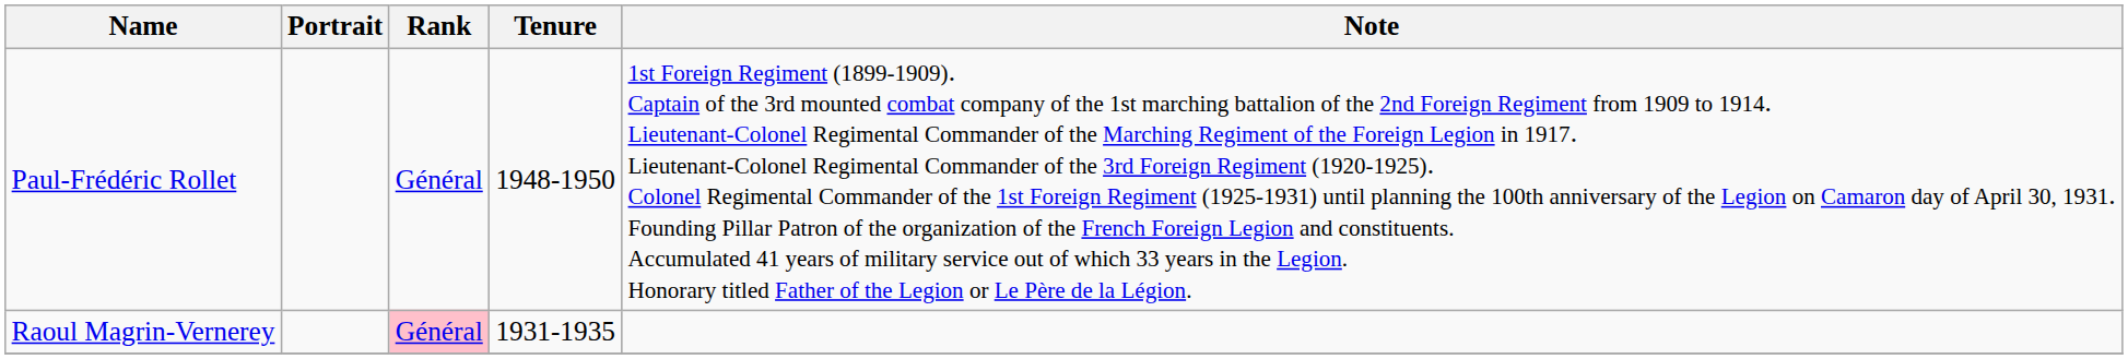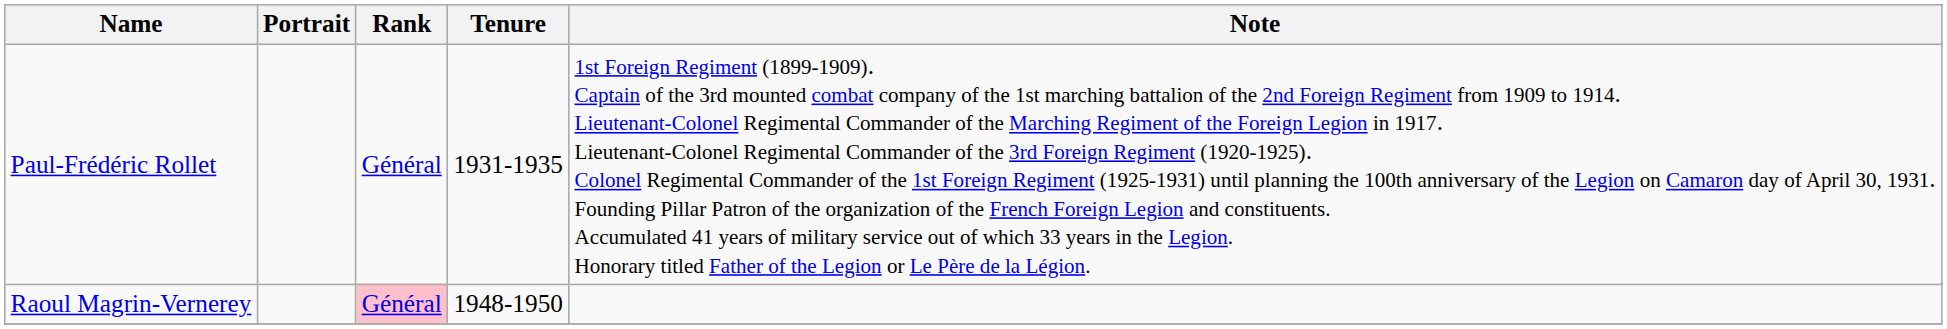Paul-Frédéric Rollet | Tenure: 1948-1950 -> 1931-1935
Raoul Magrin-Vernerey | Tenure: 1931-1935 -> 1948-1950
